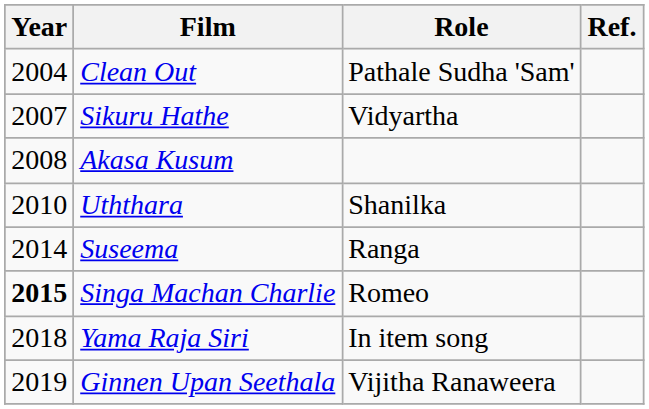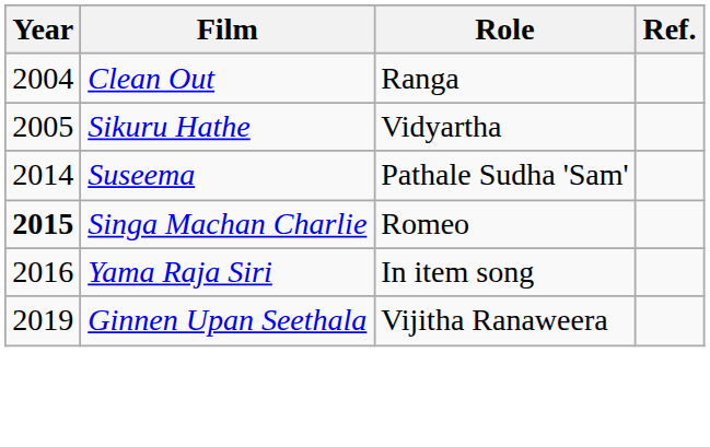Clean Out | Role: Pathale Sudha 'Sam' -> Ranga
Sikuru Hathe | Year: 2007 -> 2005
- row: 2008 | Akasa Kusum
- row: 2010 | Uththara | Shanilka
Suseema | Role: Ranga -> Pathale Sudha 'Sam'
Yama Raja Siri | Year: 2018 -> 2016
